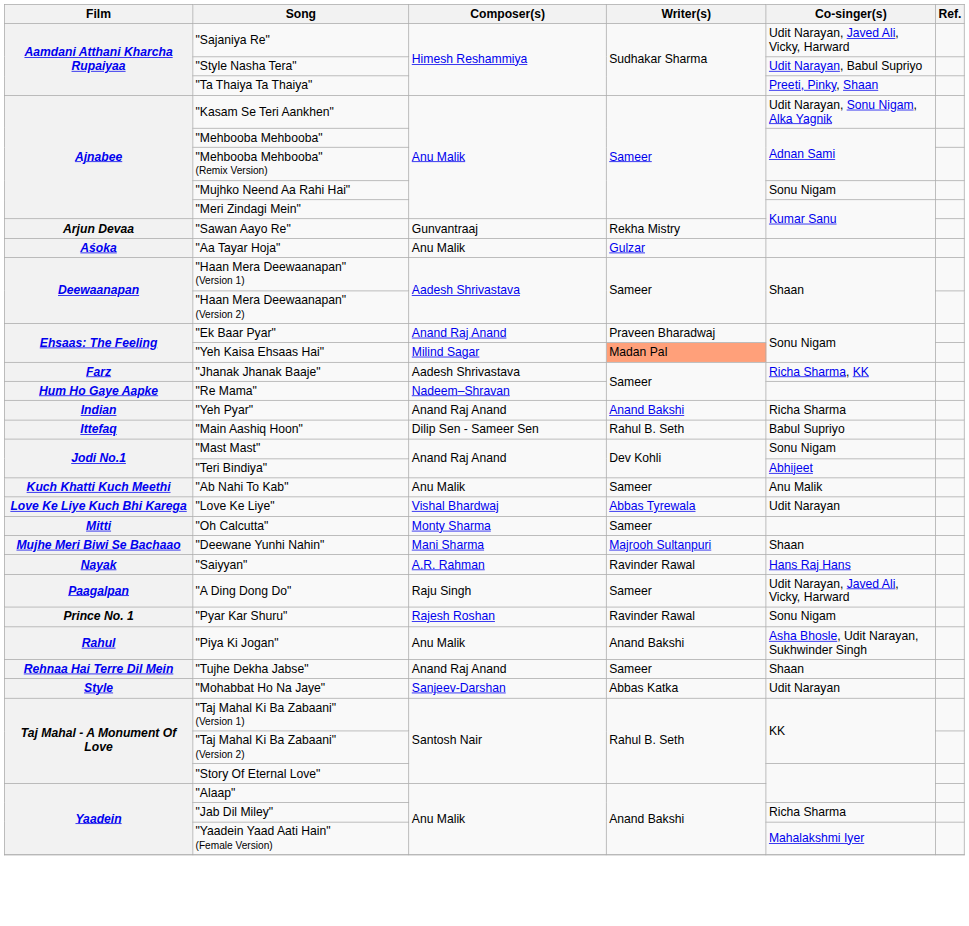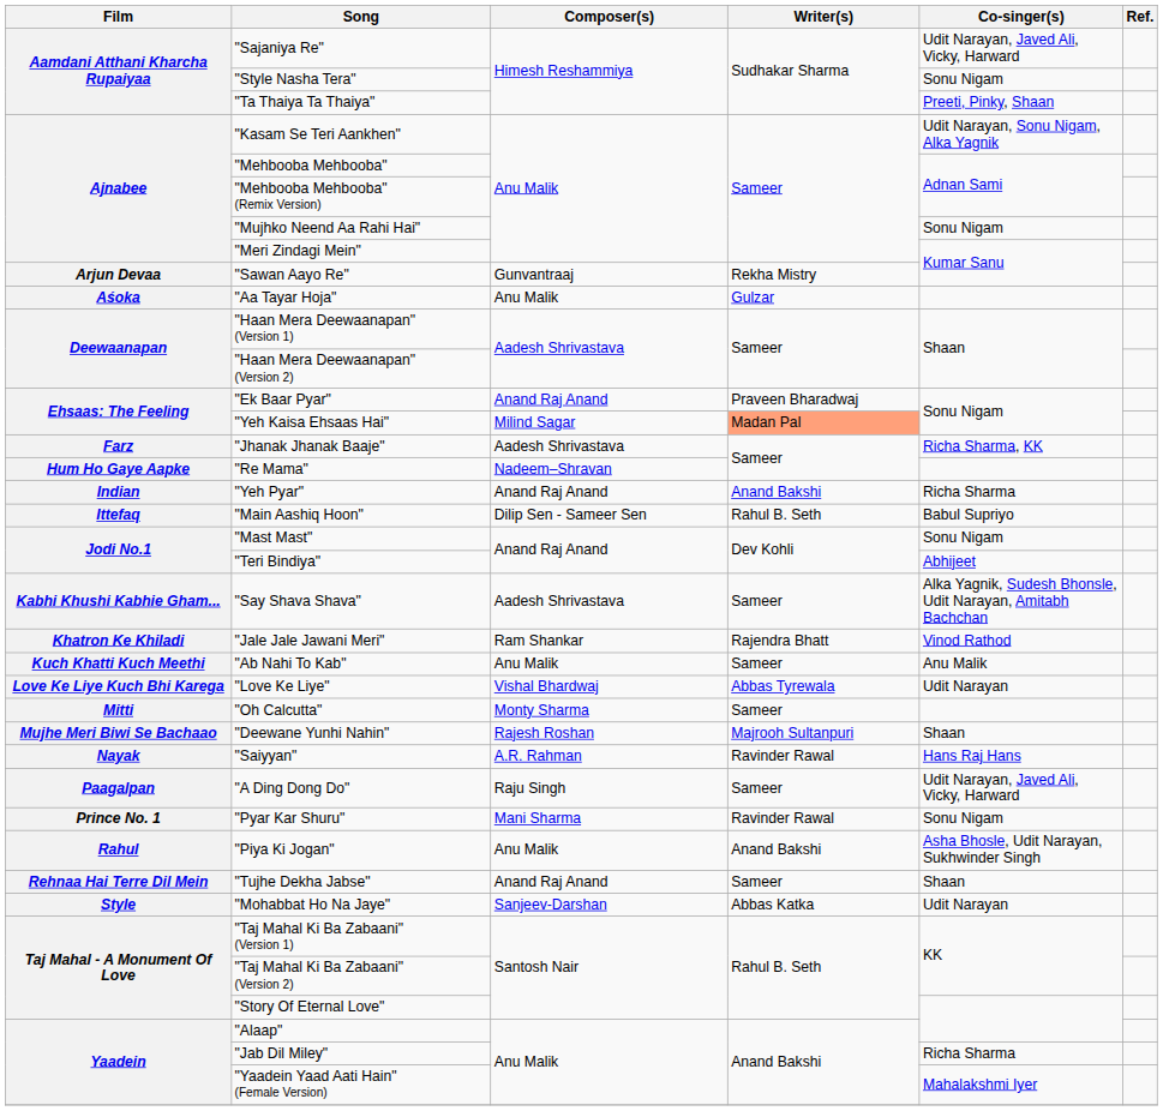"Style Nasha Tera" | Co-singer(s): Udit Narayan, Babul Supriyo -> Sonu Nigam
+ row: Kabhi Khushi Kabhie Gham... | "Say Shava Shava" | Aadesh Shrivastava | Sameer | Alka Yagnik, Sudesh Bhonsle, Udit Narayan, Amitabh Bachchan
+ row: Khatron Ke Khiladi | "Jale Jale Jawani Meri" | Ram Shankar | Rajendra Bhatt | Vinod Rathod
"Deewane Yunhi Nahin" | Composer(s): Mani Sharma -> Rajesh Roshan
"Pyar Kar Shuru" | Composer(s): Rajesh Roshan -> Mani Sharma
